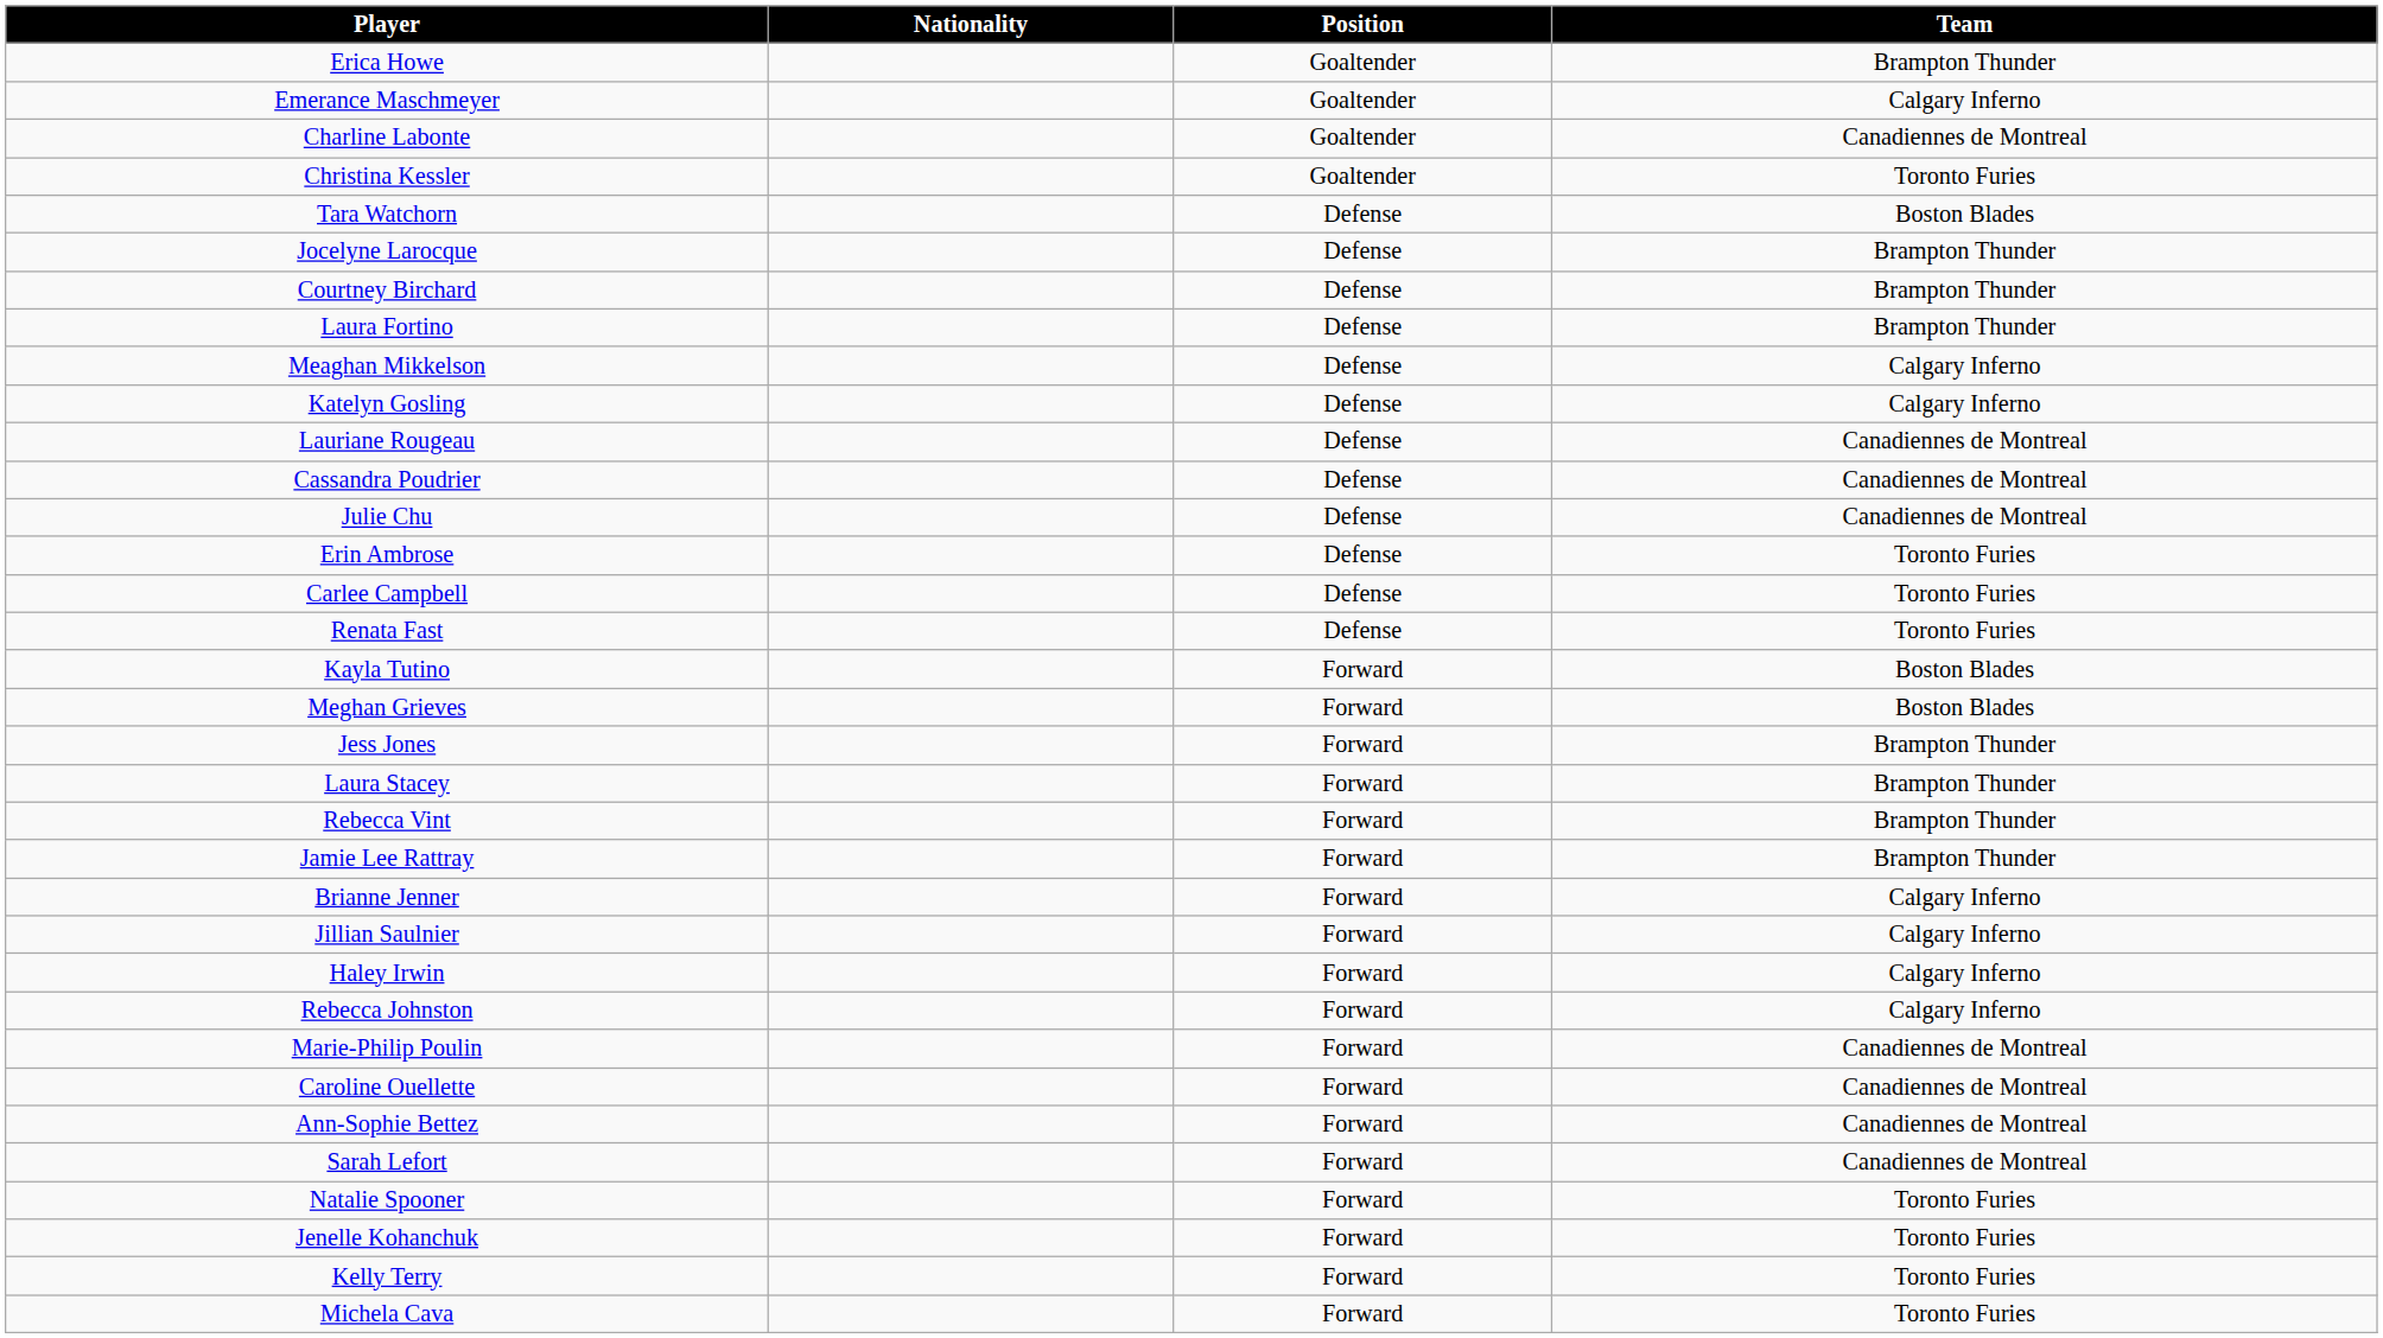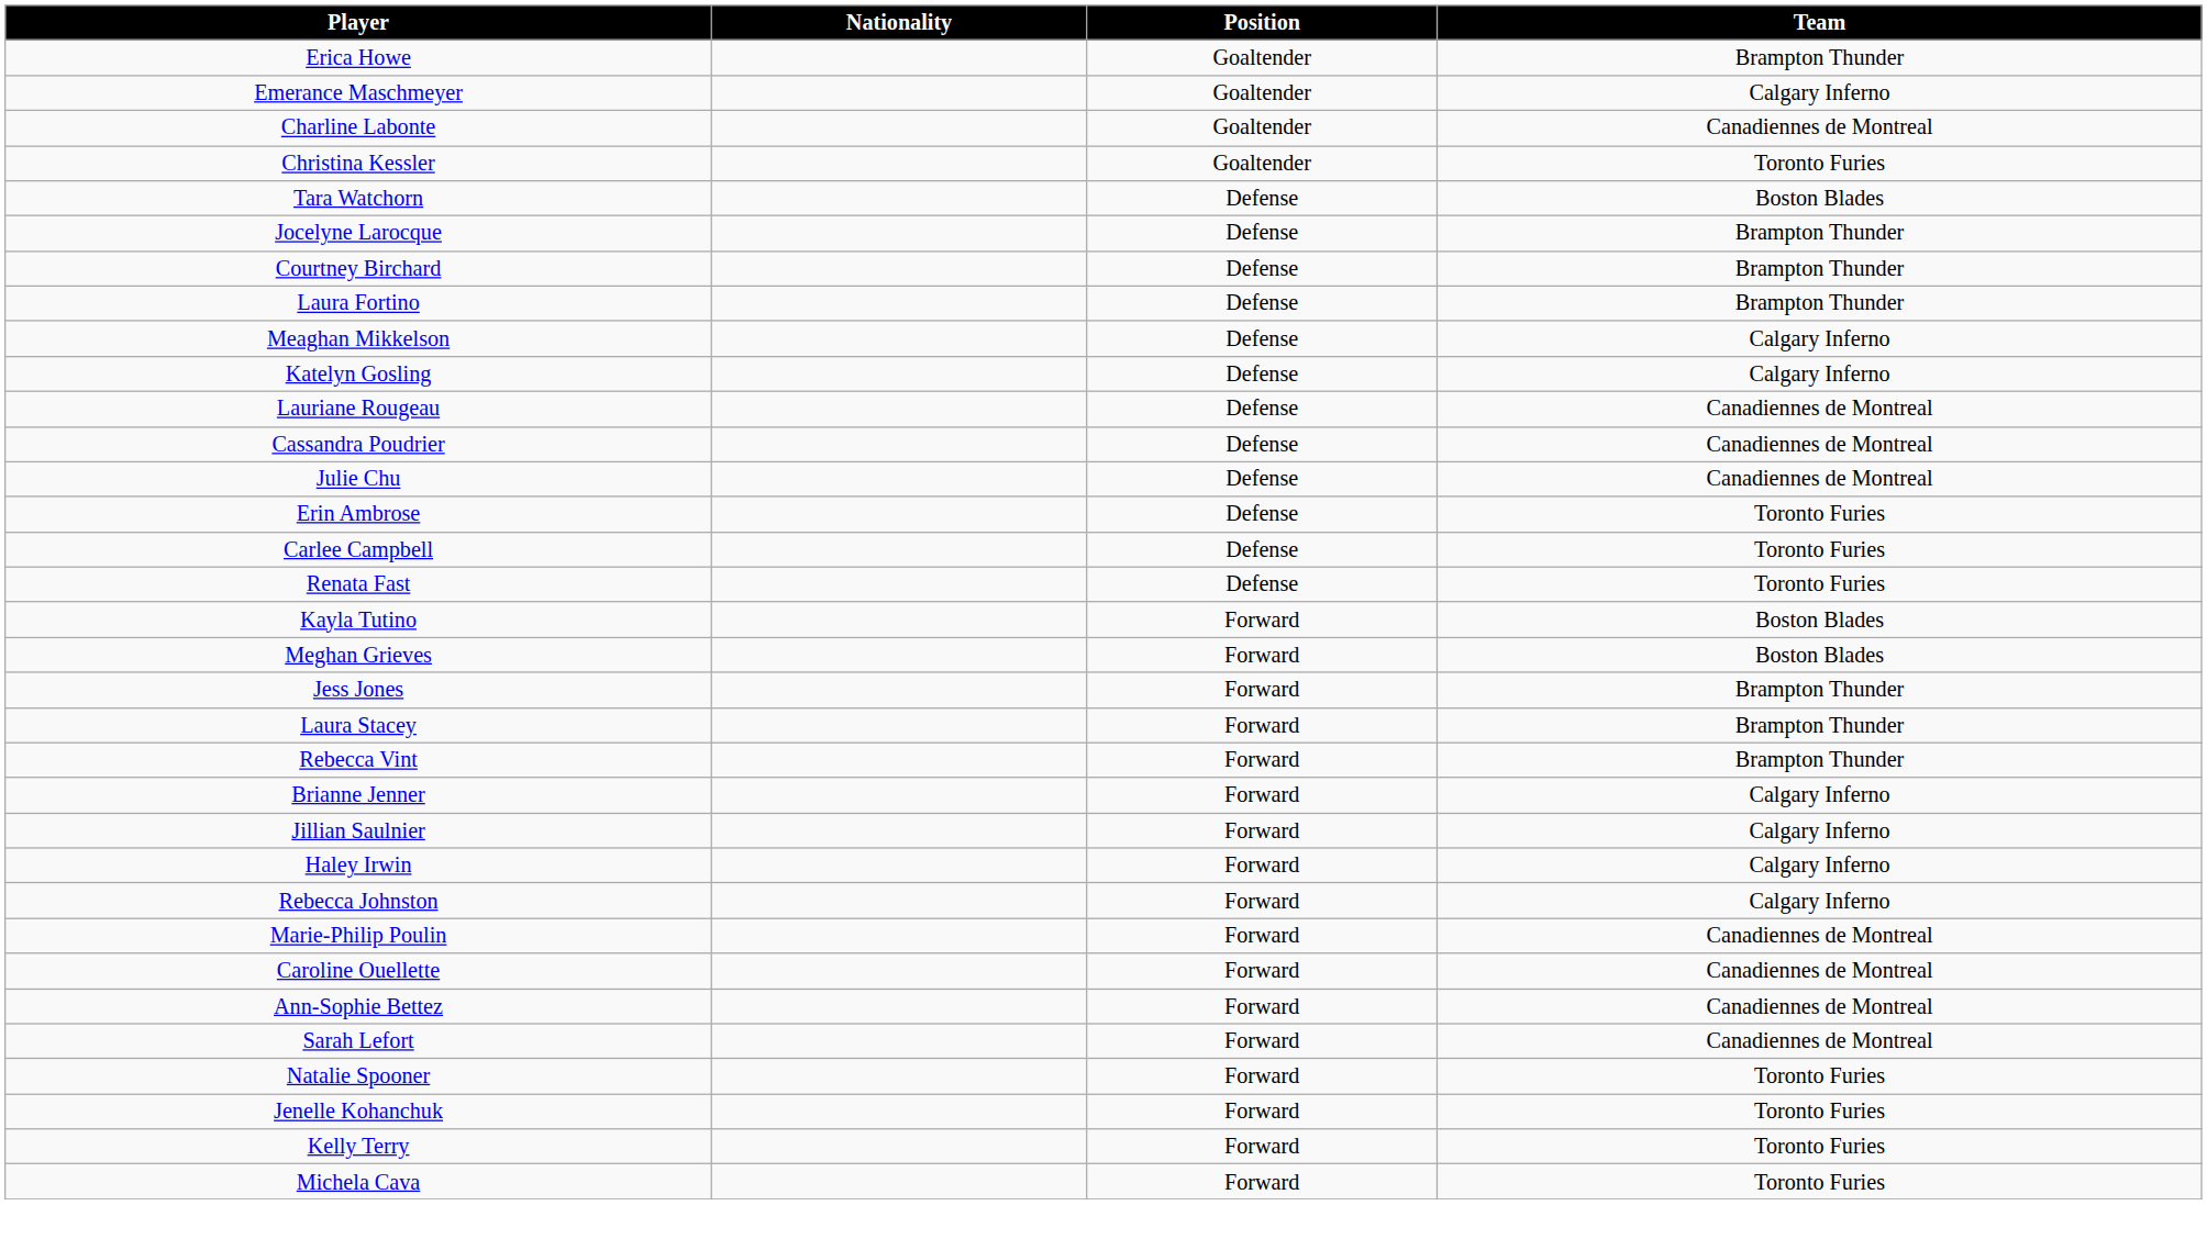- row: Jamie Lee Rattray | Forward | Brampton Thunder
